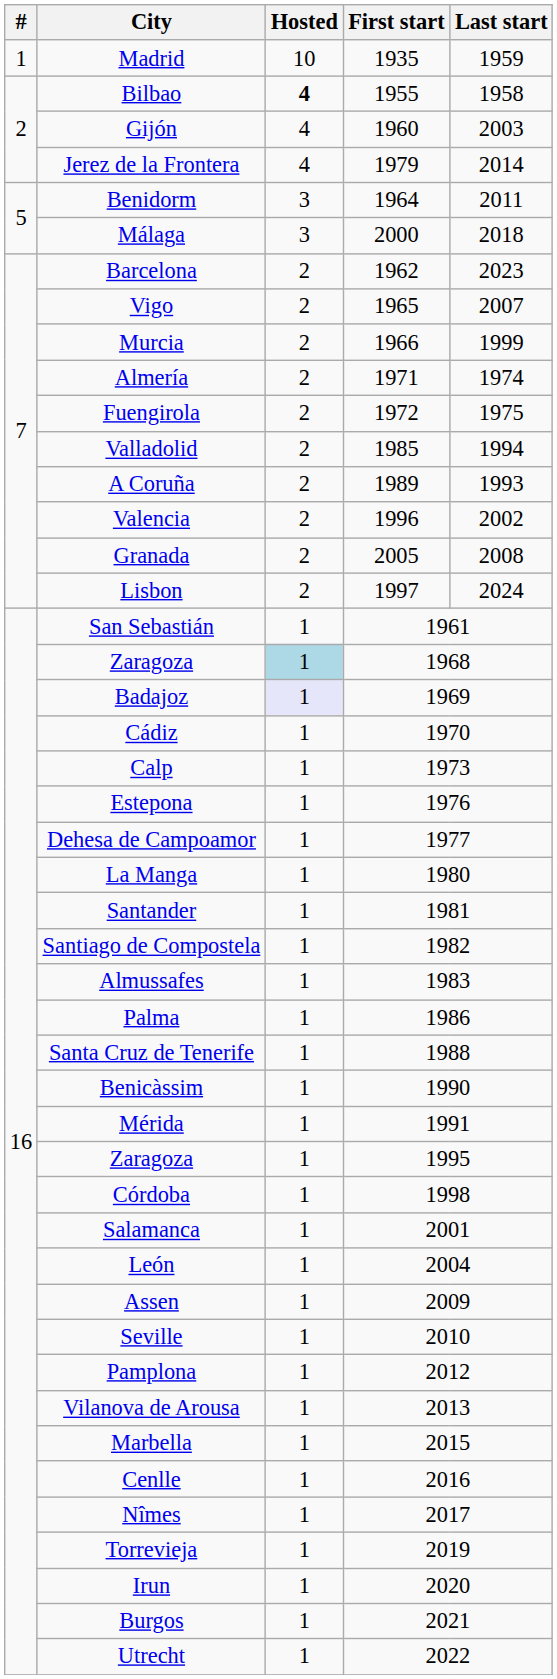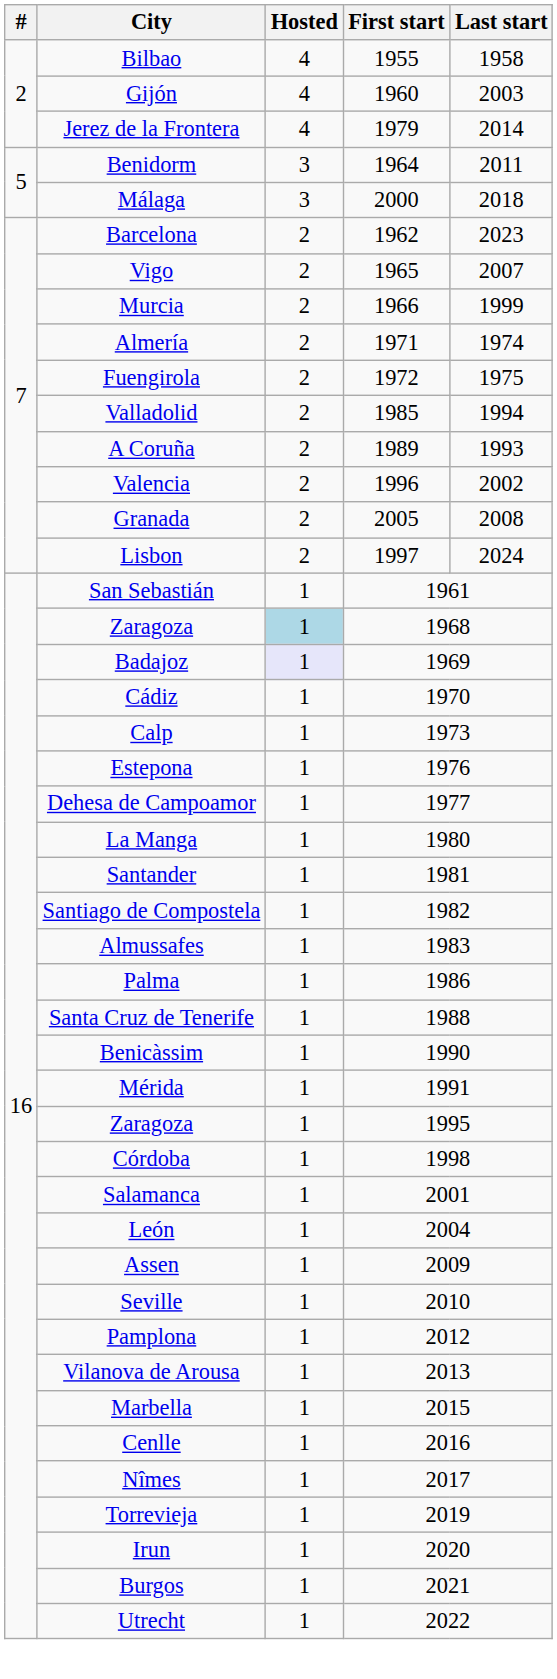- row: 1 | Madrid | 10 | 1935 | 1959
Bilbao | Hosted: bold -> normal
